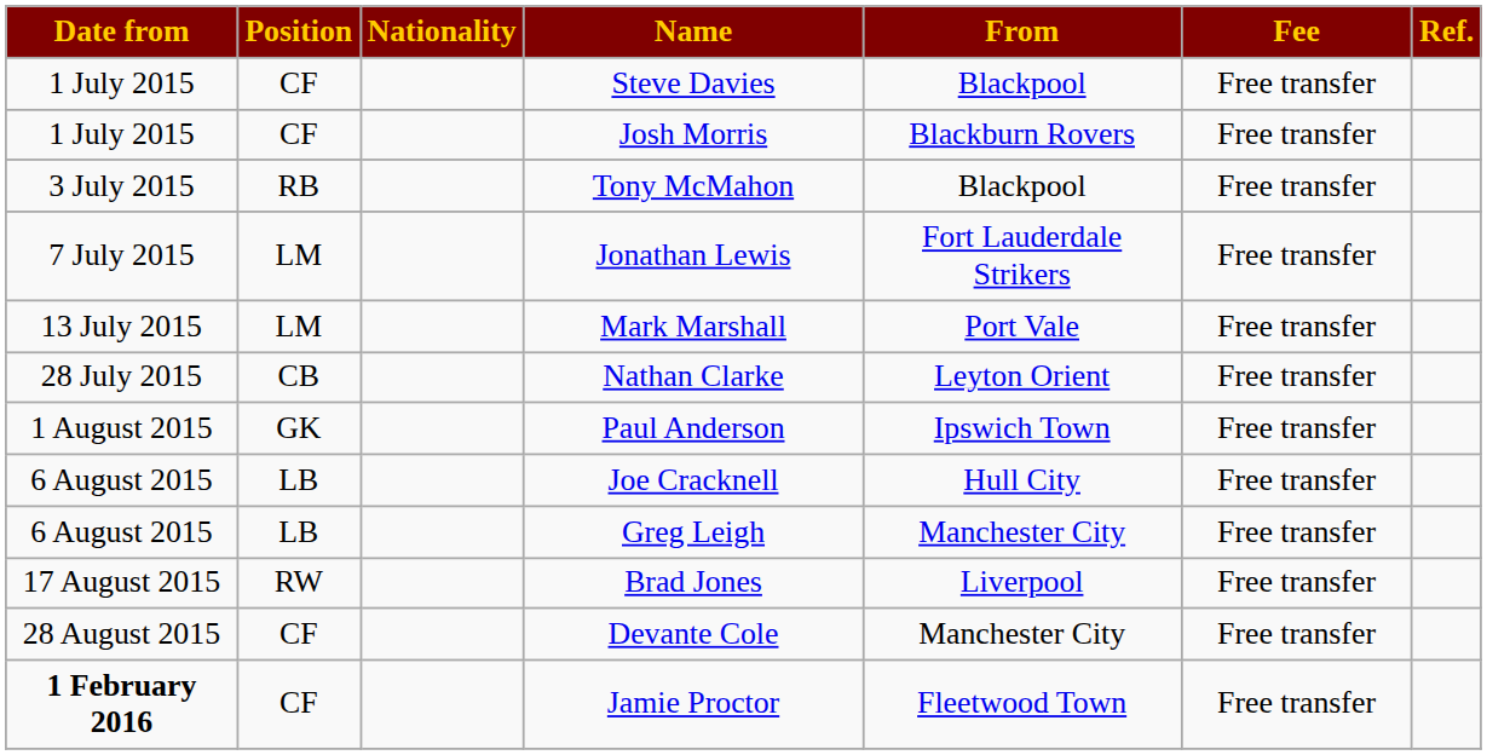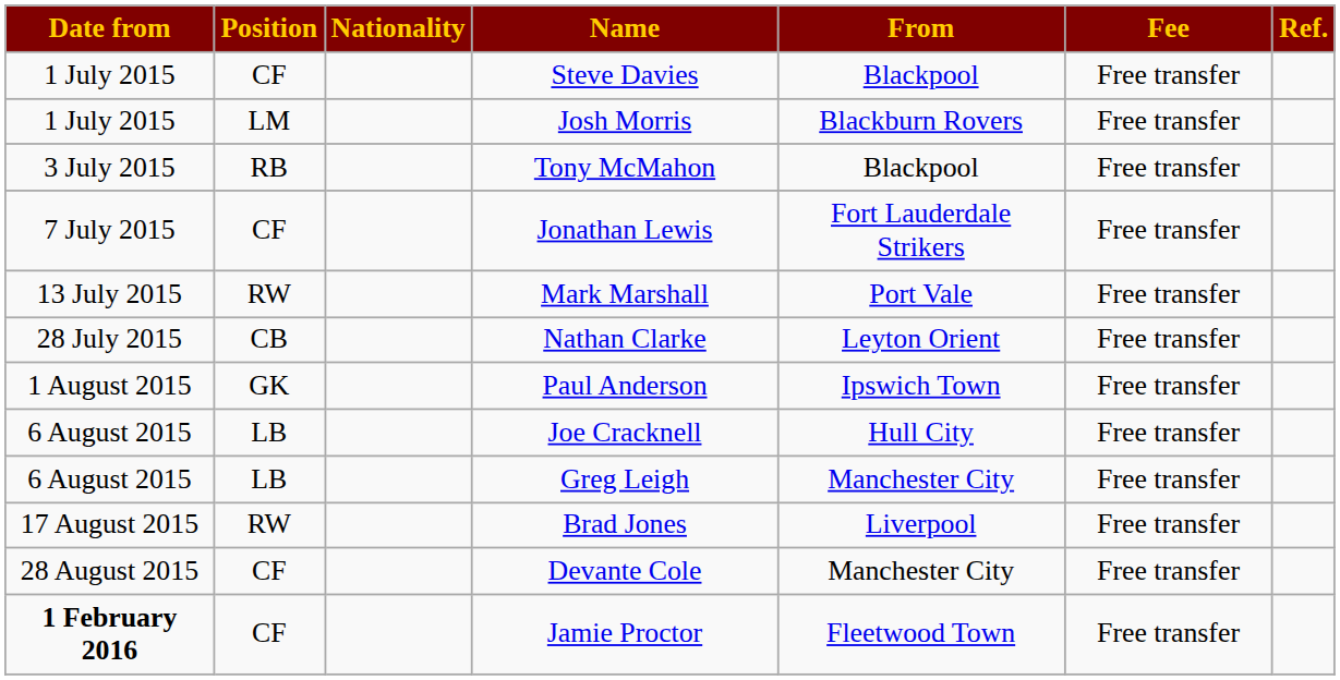Josh Morris | Position: CF -> LM
Jonathan Lewis | Position: LM -> CF
Mark Marshall | Position: LM -> RW
